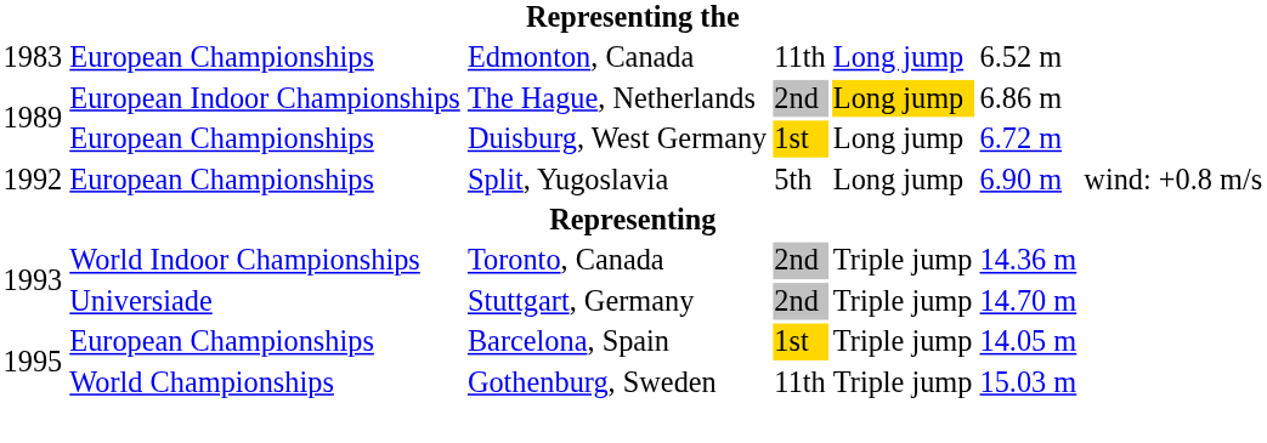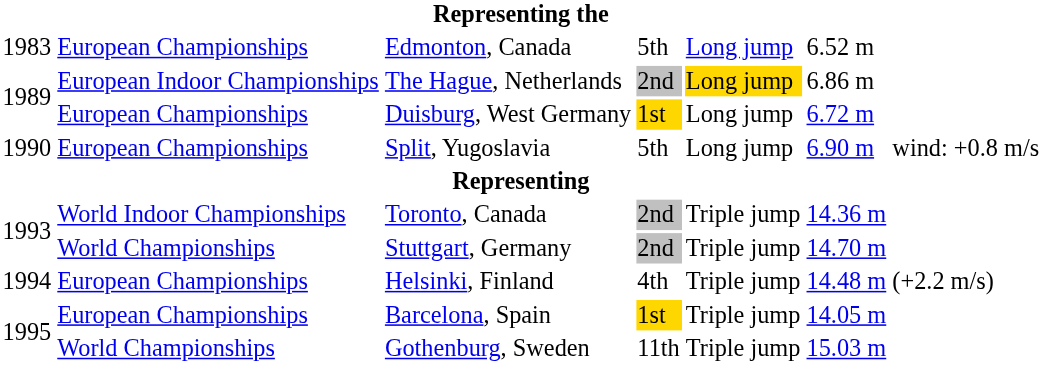Edmonton, Canada | column 4: 11th -> 5th
Split, Yugoslavia | column 1: 1992 -> 1990
Stuttgart, Germany | column 2: Universiade -> World Championships
+ row: 1994 | European Championships | Helsinki, Finland | 4th | Triple jump | 14.48 m | (+2.2 m/s)
